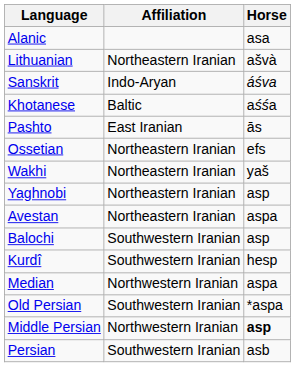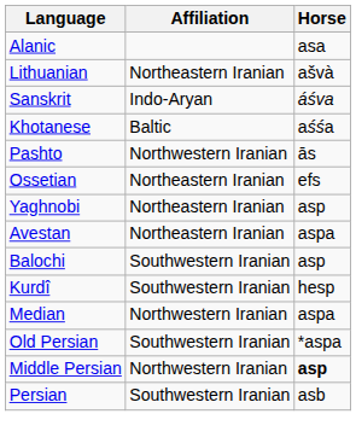Pashto | Affiliation: East Iranian -> Northwestern Iranian
- row: Wakhi | Northeastern Iranian | yaš
